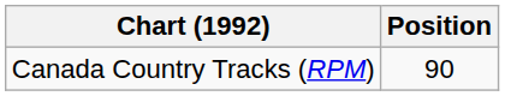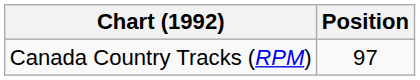Canada Country Tracks (RPM) | Position: 90 -> 97
